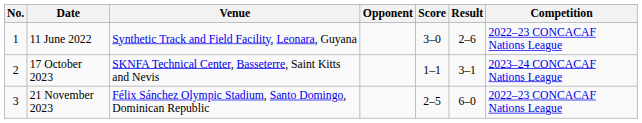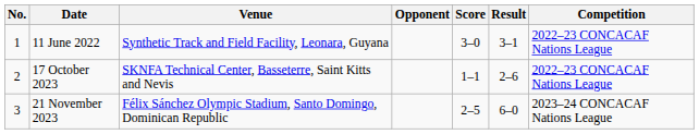11 June 2022 | Result: 2–6 -> 3–1
17 October 2023 | Result: 3–1 -> 2–6
17 October 2023 | Competition: 2023–24 CONCACAF Nations League -> 2022–23 CONCACAF Nations League
21 November 2023 | Competition: 2022–23 CONCACAF Nations League -> 2023–24 CONCACAF Nations League
